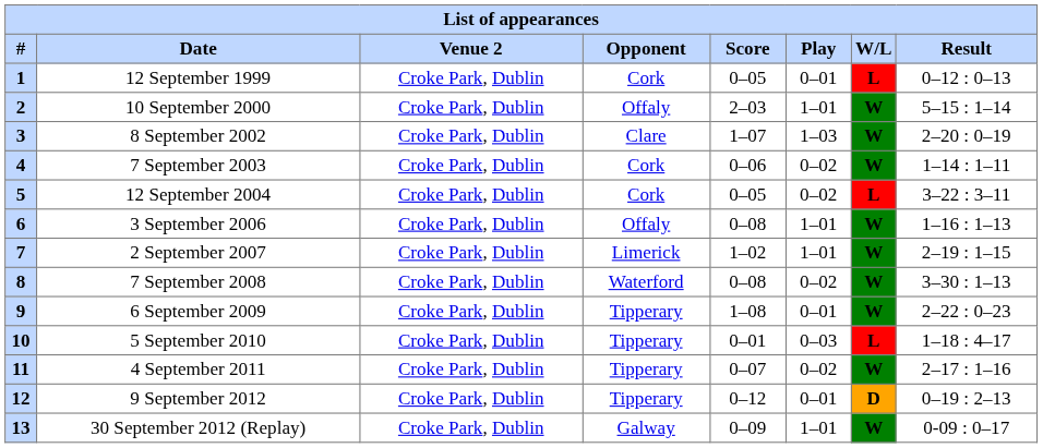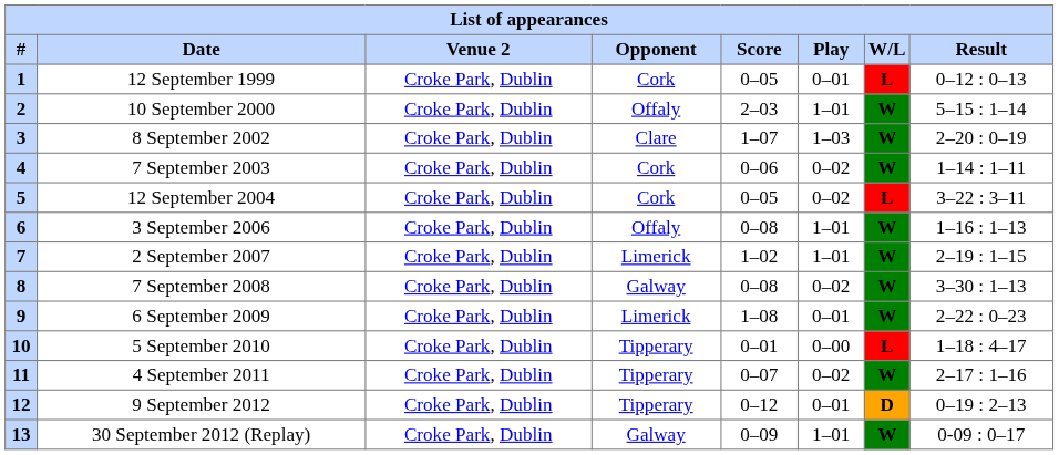7 September 2008 | Opponent: Waterford -> Galway
6 September 2009 | Opponent: Tipperary -> Limerick
5 September 2010 | Play: 0–03 -> 0–00
